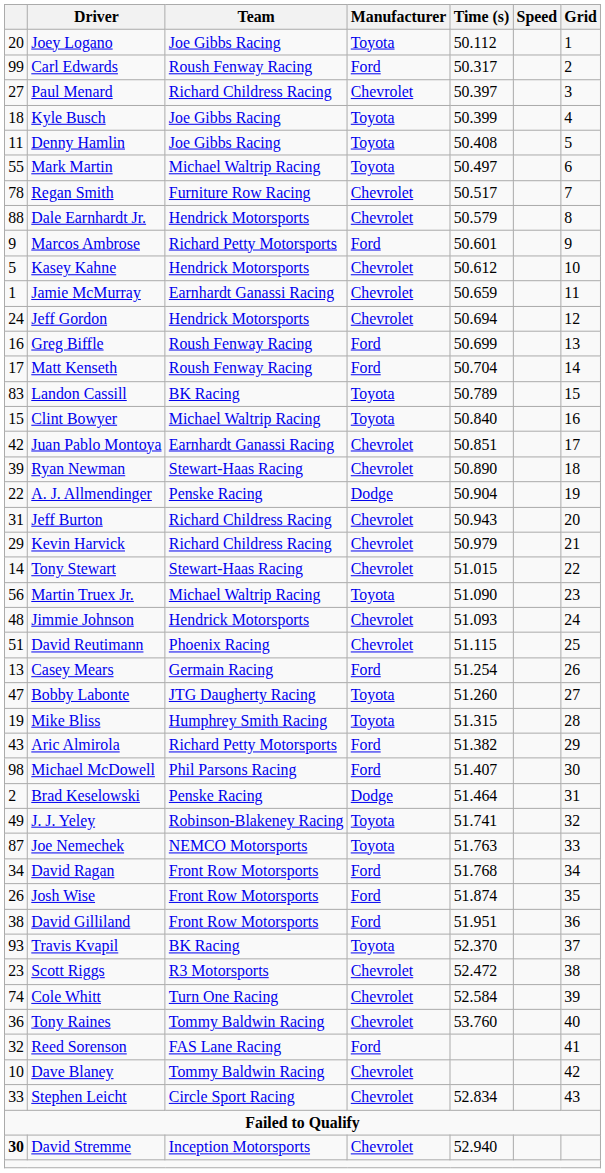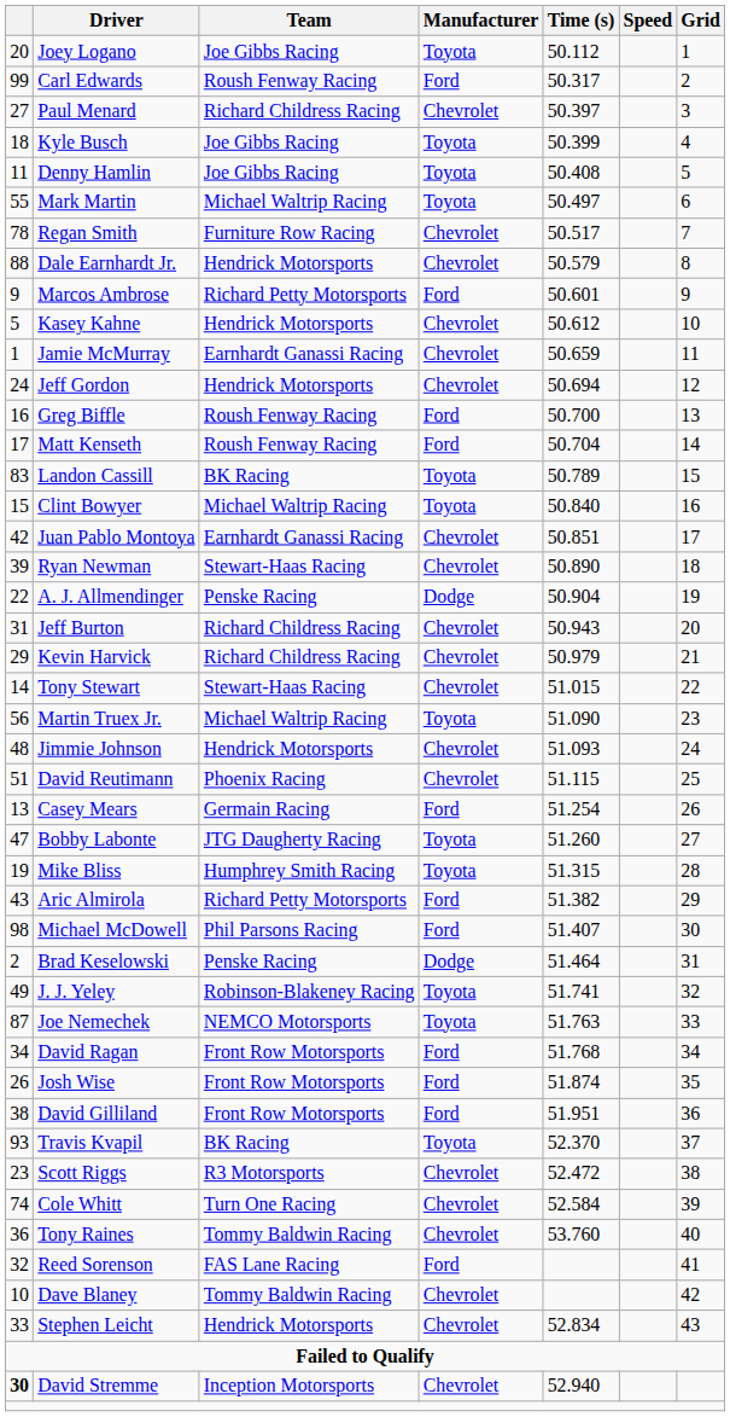Greg Biffle | Time (s): 50.699 -> 50.700
Stephen Leicht | Team: Circle Sport Racing -> Hendrick Motorsports
